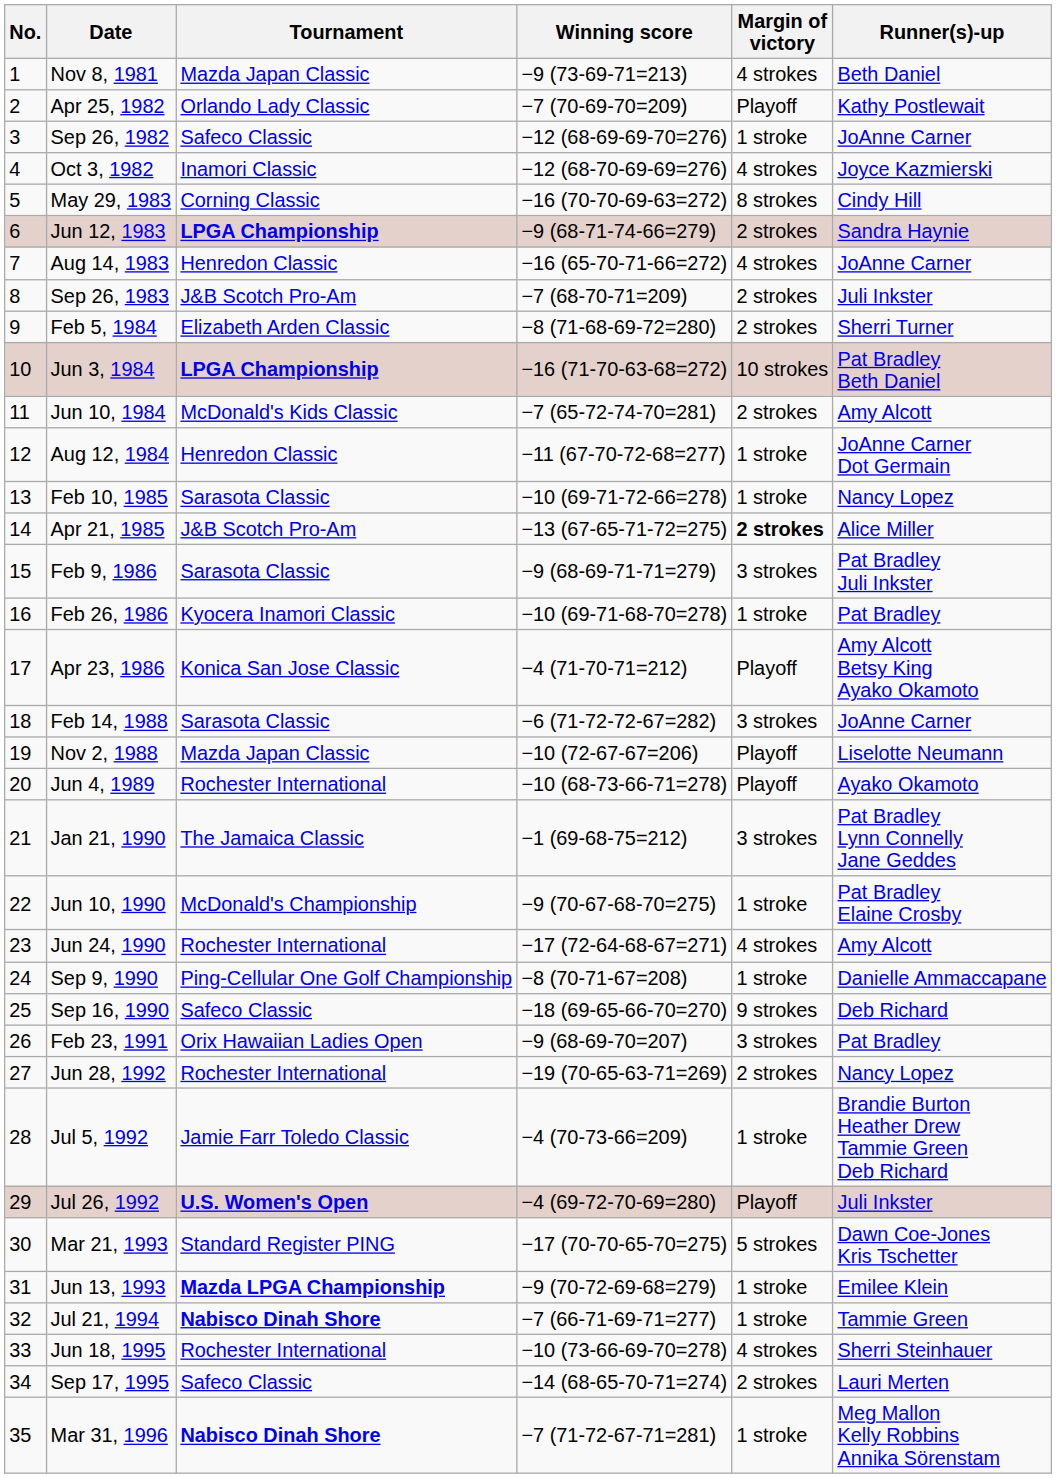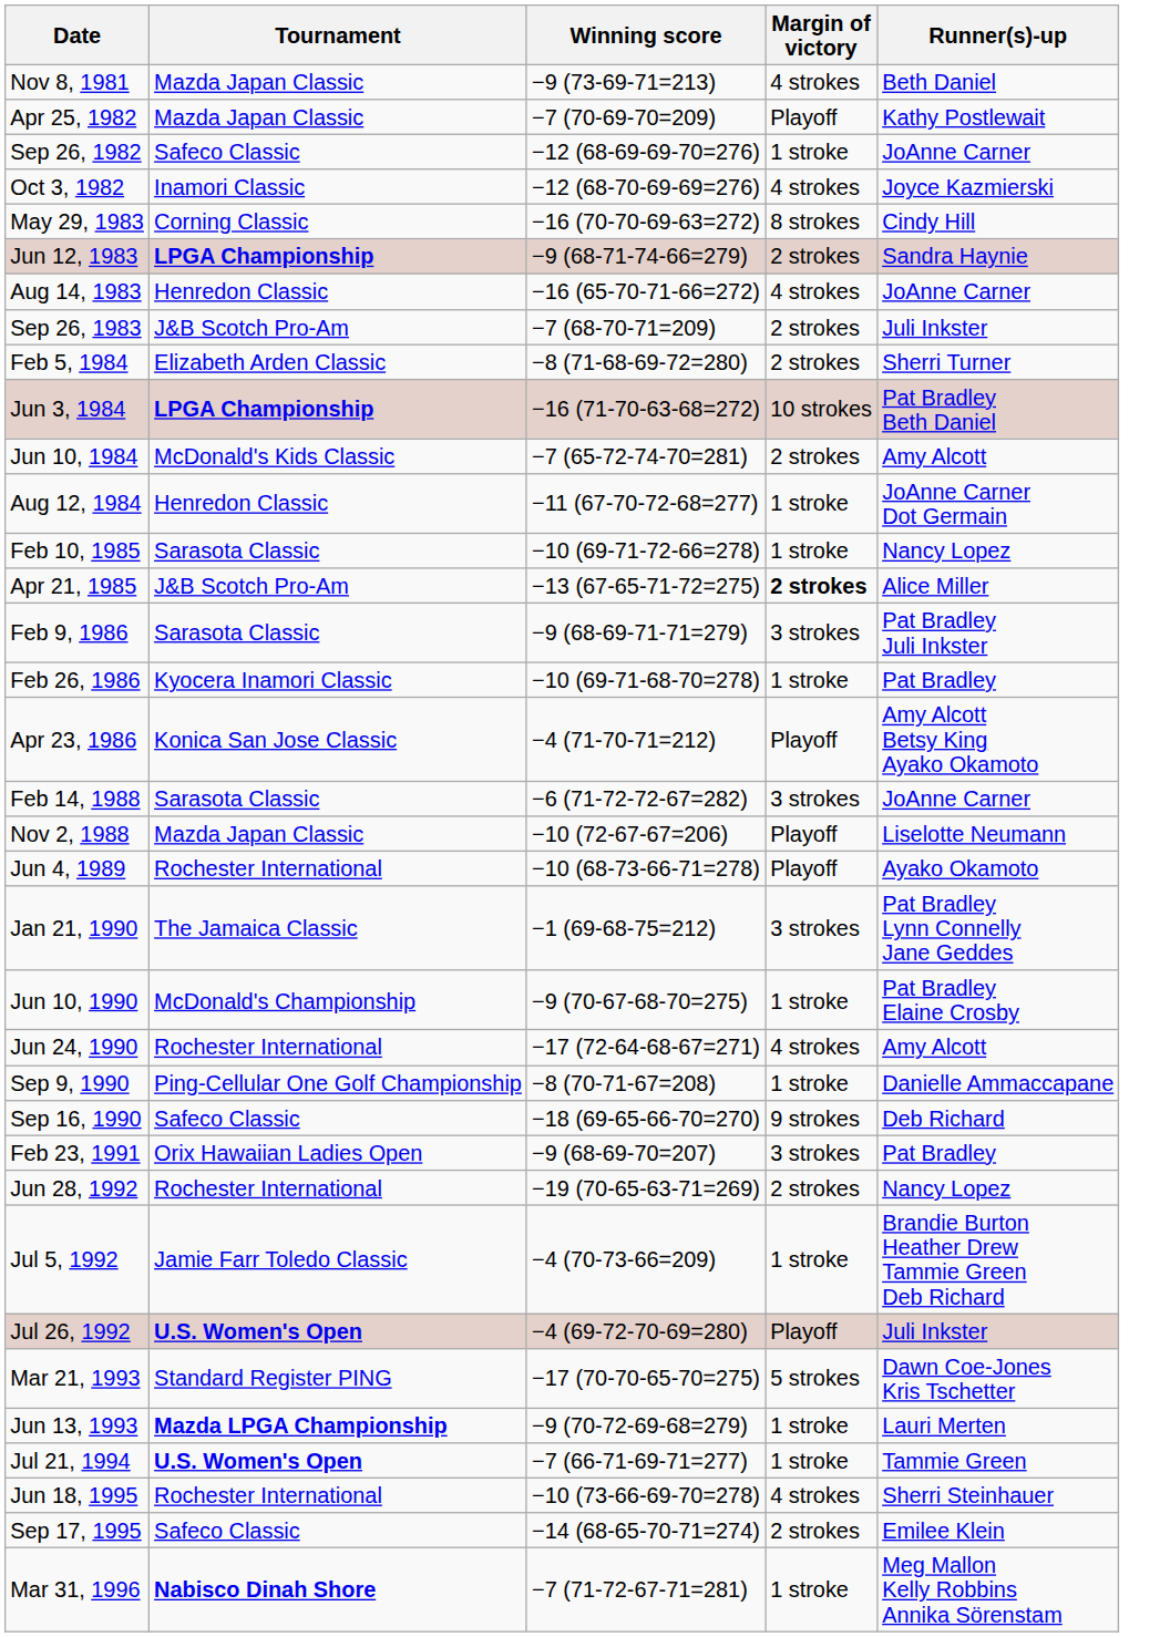- column: No. | 1 | 2 | 3 | 4 | 5 | 6 | 7 | 8 | 9 | 10 | 11 | 12 | 13 | 14 | 15 | 16 | 17 | 18 | 19 | 20 | 21 | 22 | 23 | 24 | 25 | 26 | 27 | 28 | 29 | 30 | 31 | 32 | 33 | 34 | 35
Apr 25, 1982 | Tournament: Orlando Lady Classic -> Mazda Japan Classic
Jun 13, 1993 | Runner(s)-up: Emilee Klein -> Lauri Merten
Jul 21, 1994 | Tournament: Nabisco Dinah Shore -> U.S. Women's Open
Sep 17, 1995 | Runner(s)-up: Lauri Merten -> Emilee Klein
